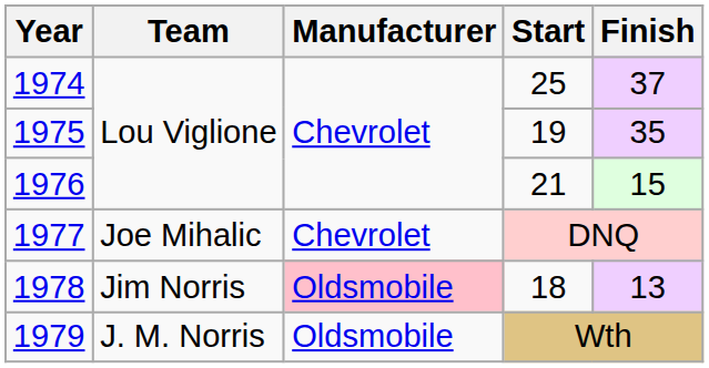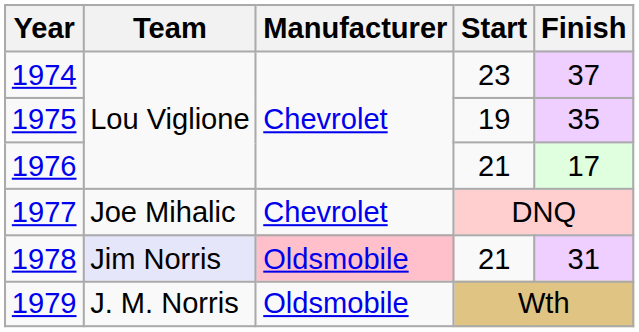1974 | Start: 25 -> 23
1976 | Finish: 15 -> 17
1978 | Team: no background -> lavender background
1978 | Start: 18 -> 21
1978 | Finish: 13 -> 31
